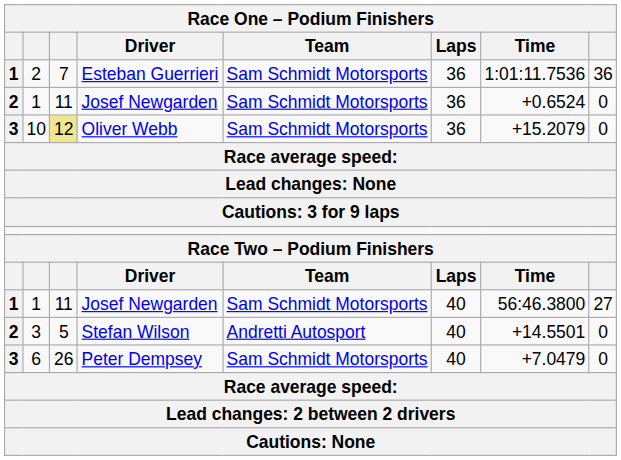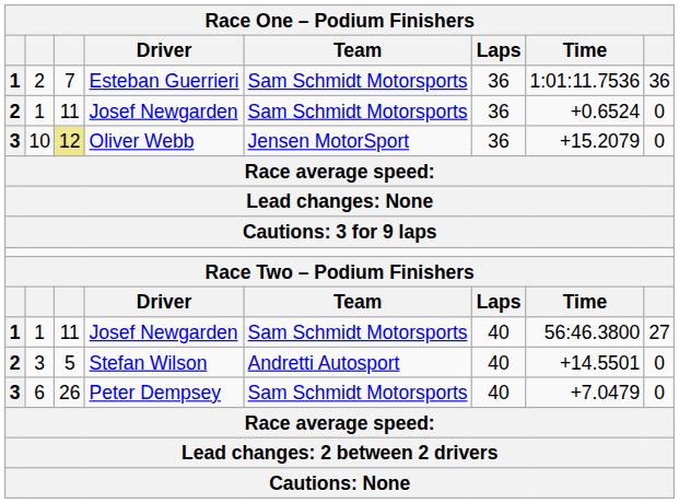10 | Team: Sam Schmidt Motorsports -> Jensen MotorSport
